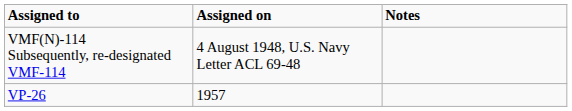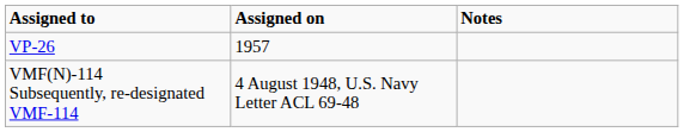rows swapped: VMF(N)-114 Subsequently, re-designated VMF-114 <-> VP-26
